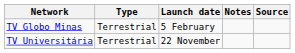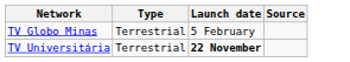- column: Notes
TV Universitária | Launch date: normal -> bold
